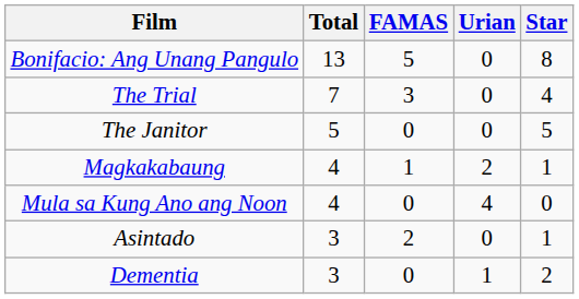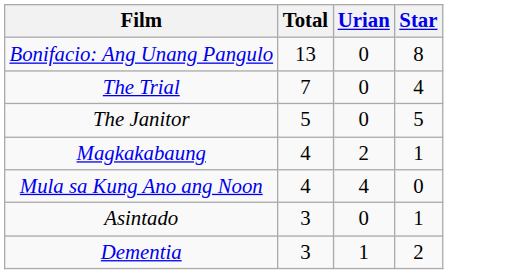- column: FAMAS | 5 | 3 | 0 | 1 | 0 | 2 | 0
